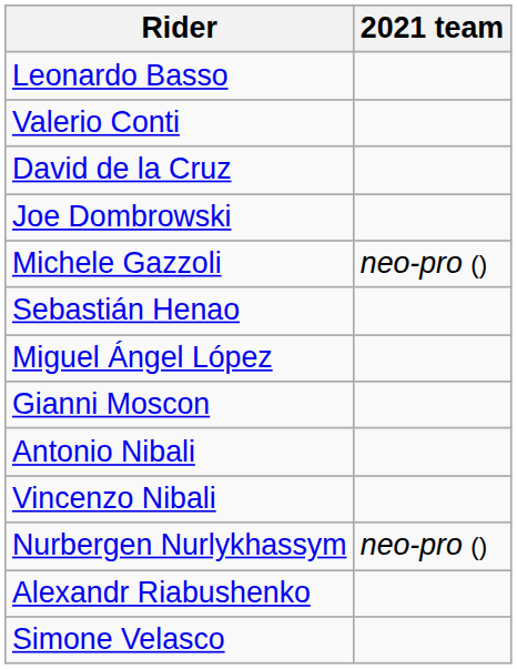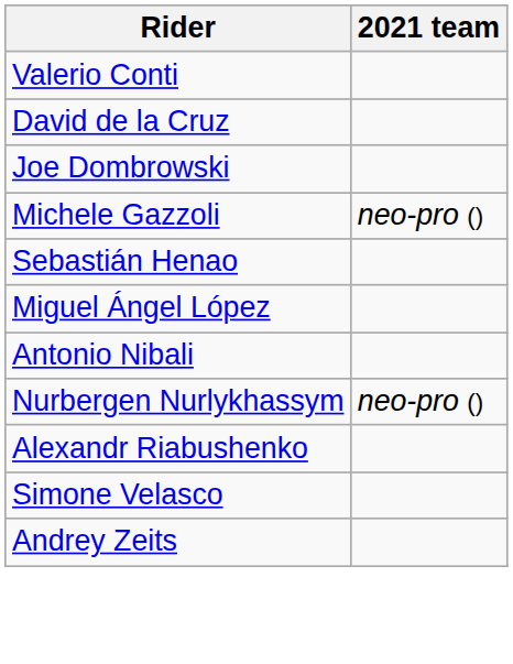- row: Leonardo Basso
- row: Gianni Moscon
- row: Vincenzo Nibali
+ row: Andrey Zeits
